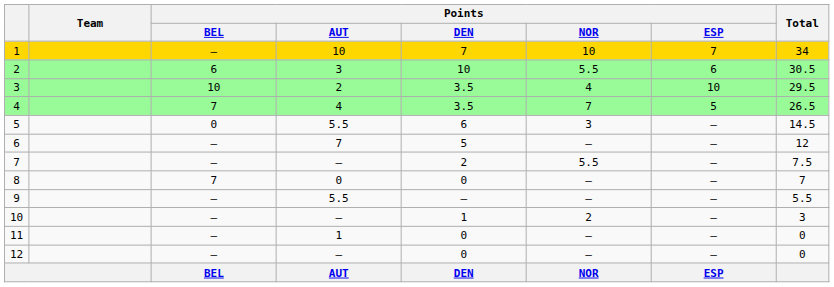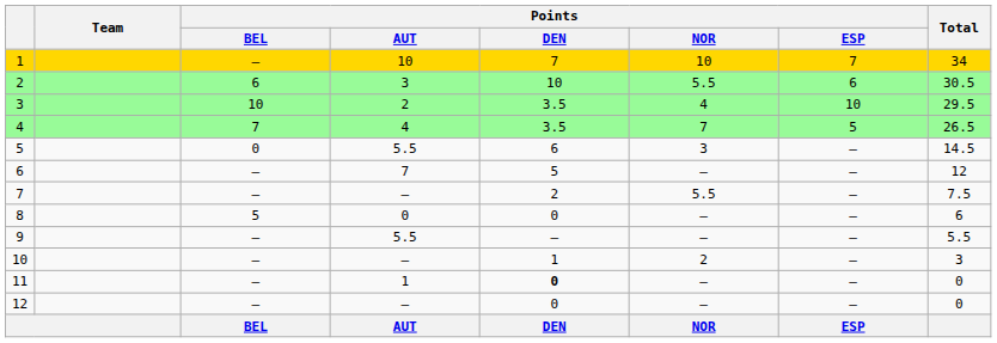8 | Points / BEL: 7 -> 5
8 | Total: 7 -> 6
11 | Points / DEN: normal -> bold
